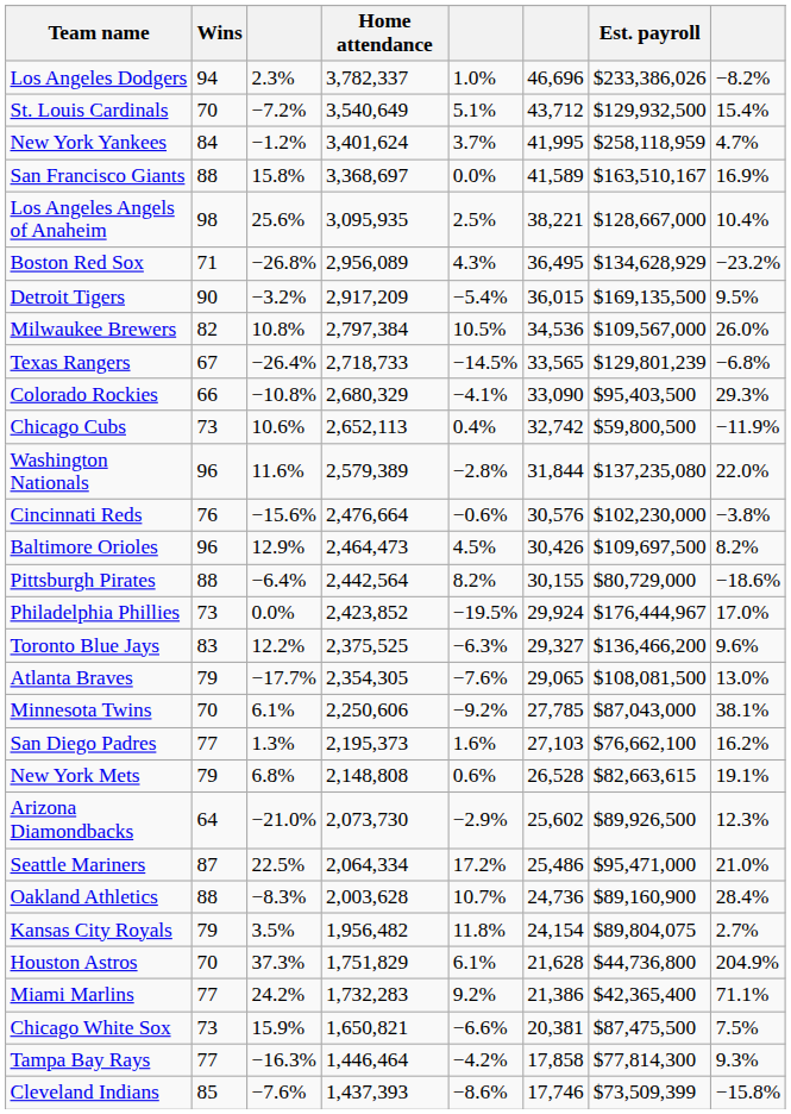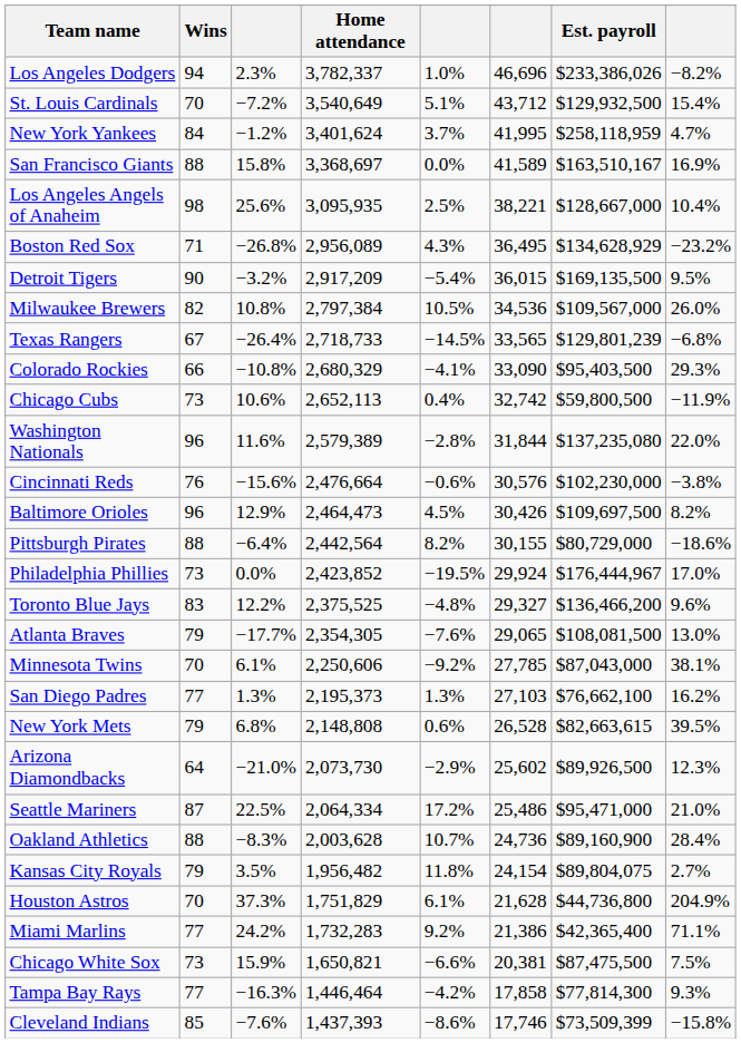Toronto Blue Jays | column 5: −6.3% -> −4.8%
San Diego Padres | column 5: 1.6% -> 1.3%
New York Mets | column 8: 19.1% -> 39.5%
